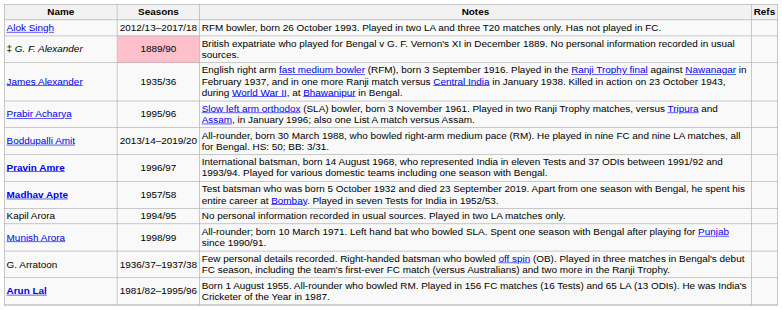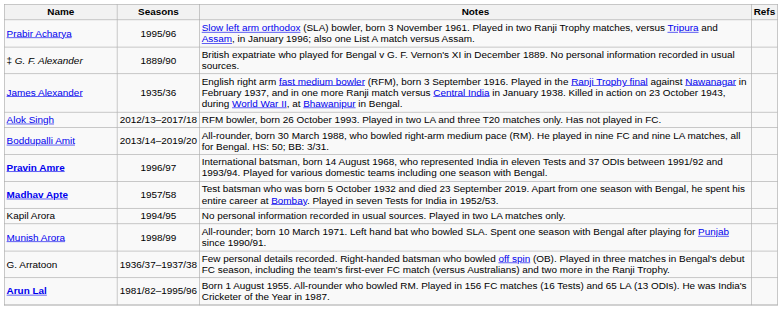rows swapped: Prabir Acharya <-> Alok Singh
‡ G. F. Alexander | Seasons: pink background -> no background
